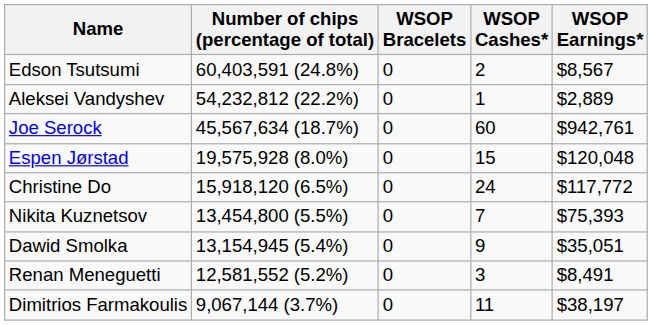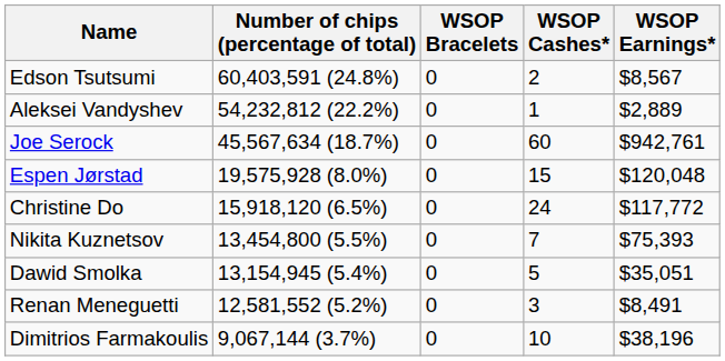Dawid Smolka | WSOP Cashes*: 9 -> 5
Dimitrios Farmakoulis | WSOP Cashes*: 11 -> 10
Dimitrios Farmakoulis | WSOP Earnings*: $38,197 -> $38,196
